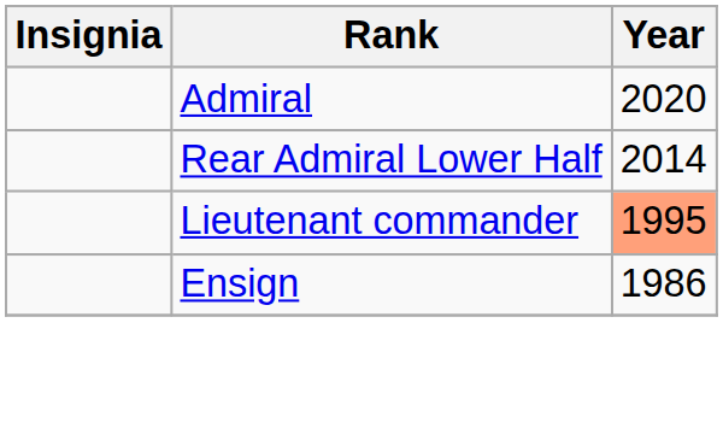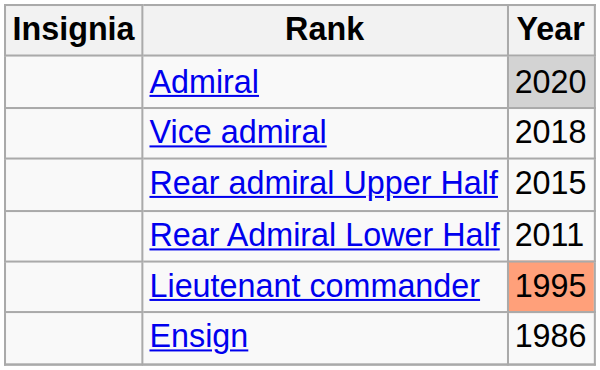Admiral | Year: no background -> lightgrey background
+ row: Vice admiral | 2018
+ row: Rear admiral Upper Half | 2015
Rear Admiral Lower Half | Year: 2014 -> 2011
